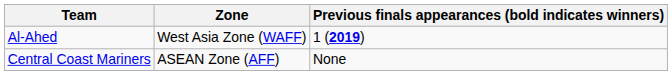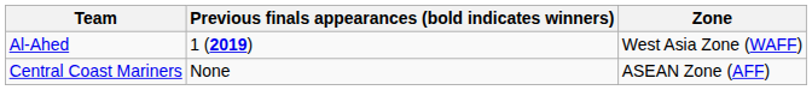columns swapped: Zone <-> Previous finals appearances (bold indicates winners)
